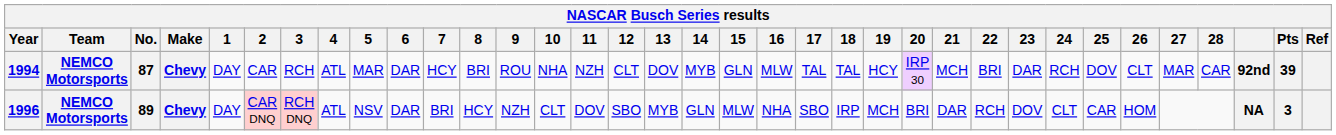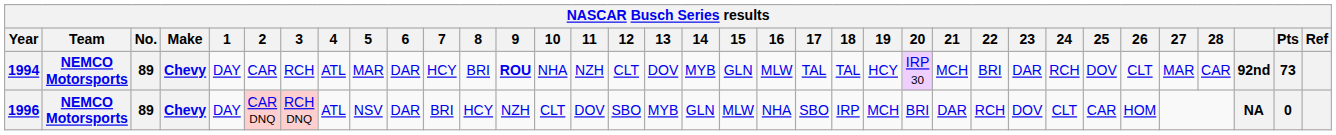1994 | No.: 87 -> 89
1994 | 9: normal -> bold
1994 | Pts: 39 -> 73
1996 | Pts: 3 -> 0
